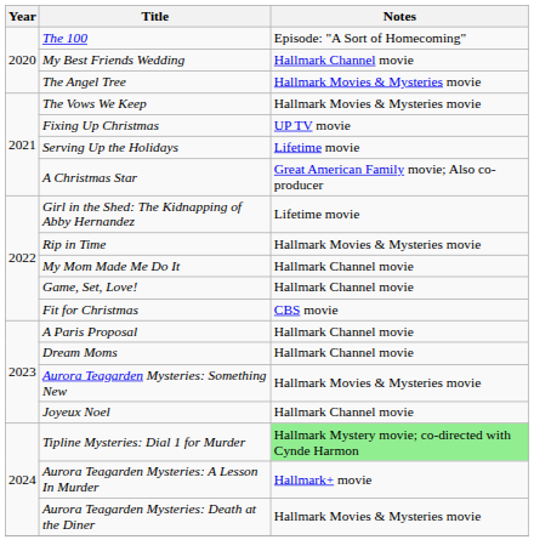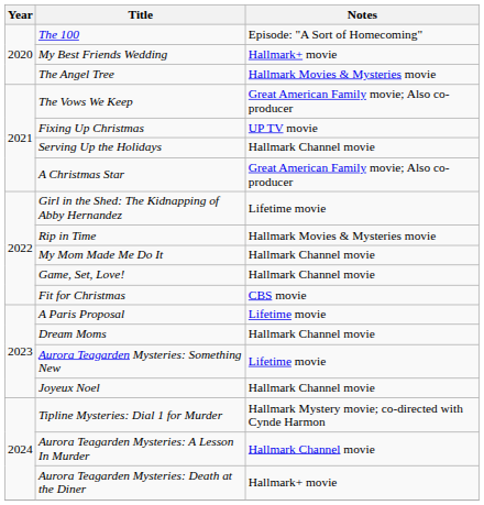My Best Friends Wedding | Notes: Hallmark Channel movie -> Hallmark+ movie
The Vows We Keep | Notes: Hallmark Movies & Mysteries movie -> Great American Family movie; Also co-producer
Serving Up the Holidays | Notes: Lifetime movie -> Hallmark Channel movie
A Paris Proposal | Notes: Hallmark Channel movie -> Lifetime movie
Aurora Teagarden Mysteries: Something New | Notes: Hallmark Movies & Mysteries movie -> Lifetime movie
Tipline Mysteries: Dial 1 for Murder | Notes: lightgreen background -> no background
Aurora Teagarden Mysteries: A Lesson In Murder | Notes: Hallmark+ movie -> Hallmark Channel movie
Aurora Teagarden Mysteries: Death at the Diner | Notes: Hallmark Movies & Mysteries movie -> Hallmark+ movie
